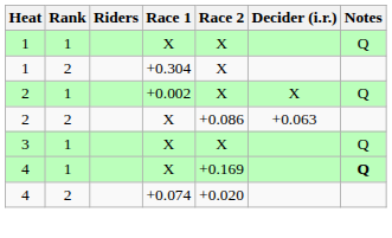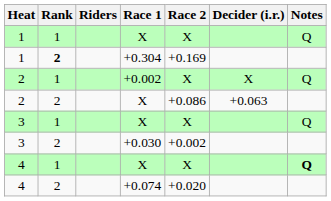+0.304 | Rank: normal -> bold
+0.304 | Race 2: X -> +0.169
+ row: 3 | 2 | +0.030 | +0.002
4 / X | Race 2: +0.169 -> X
